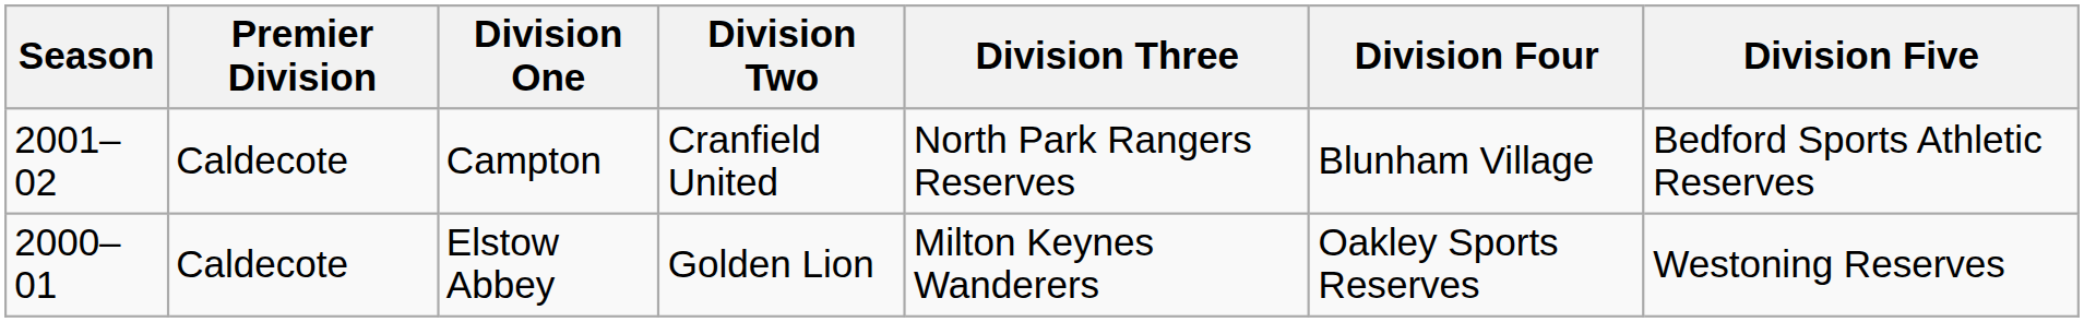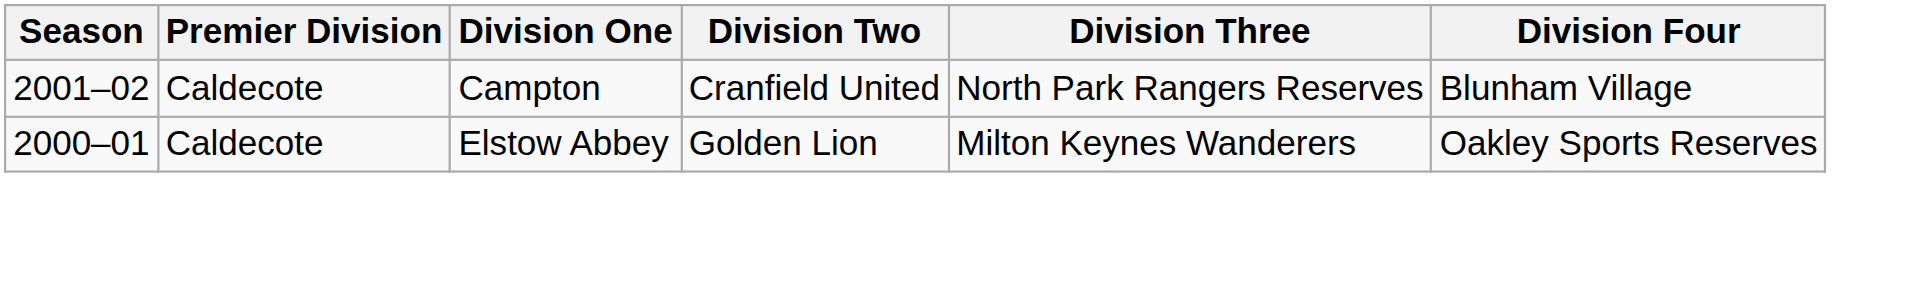- column: Division Five | Bedford Sports Athletic Reserves | Westoning Reserves
